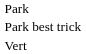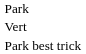rows swapped: Park best trick <-> Vert
